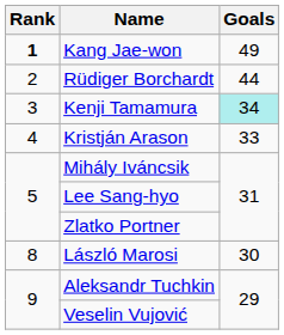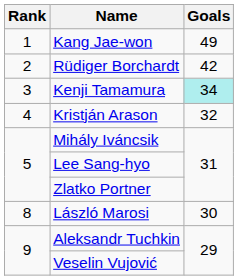Kang Jae-won | Rank: bold -> normal
Rüdiger Borchardt | Goals: 44 -> 42
Kristján Arason | Goals: 33 -> 32
